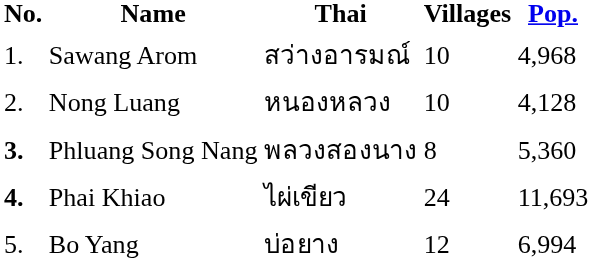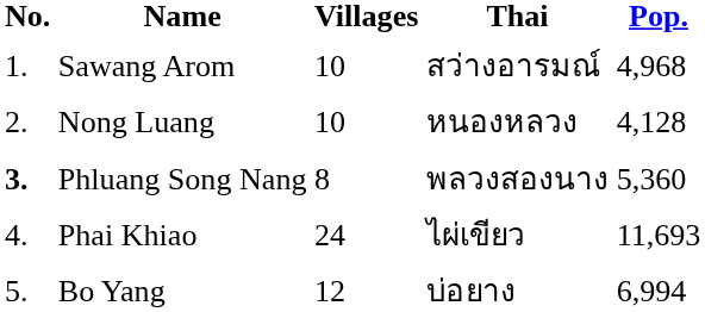columns swapped: Thai <-> Villages
Phai Khiao | No.: bold -> normal
